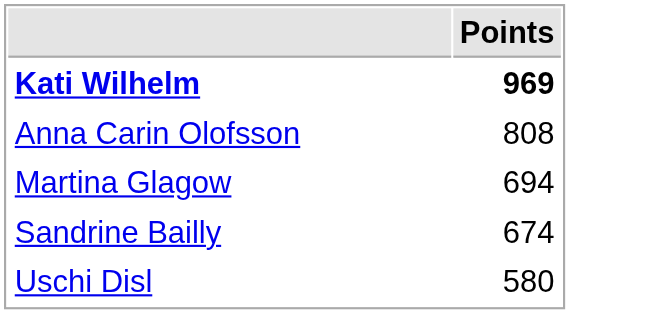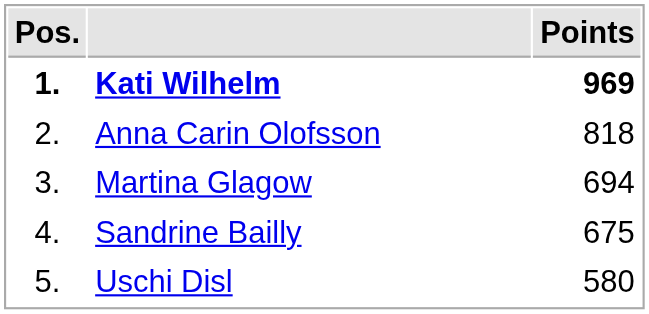+ column: Pos. | 1. | 2. | 3. | 4. | 5.
Anna Carin Olofsson | Points: 808 -> 818
Sandrine Bailly | Points: 674 -> 675
